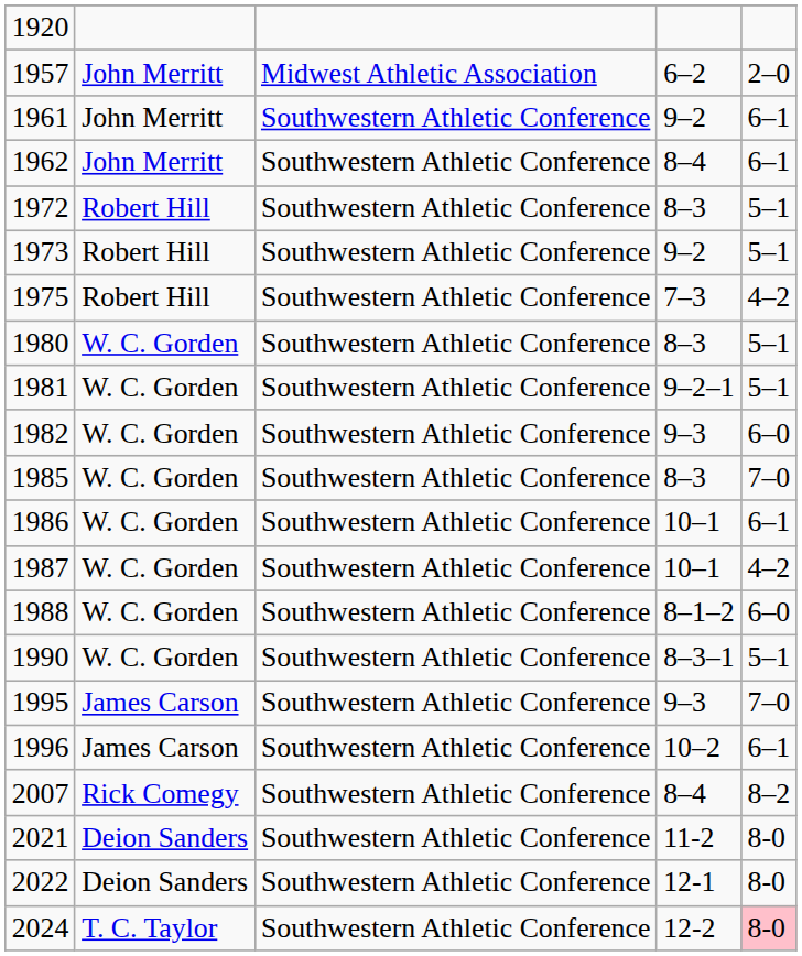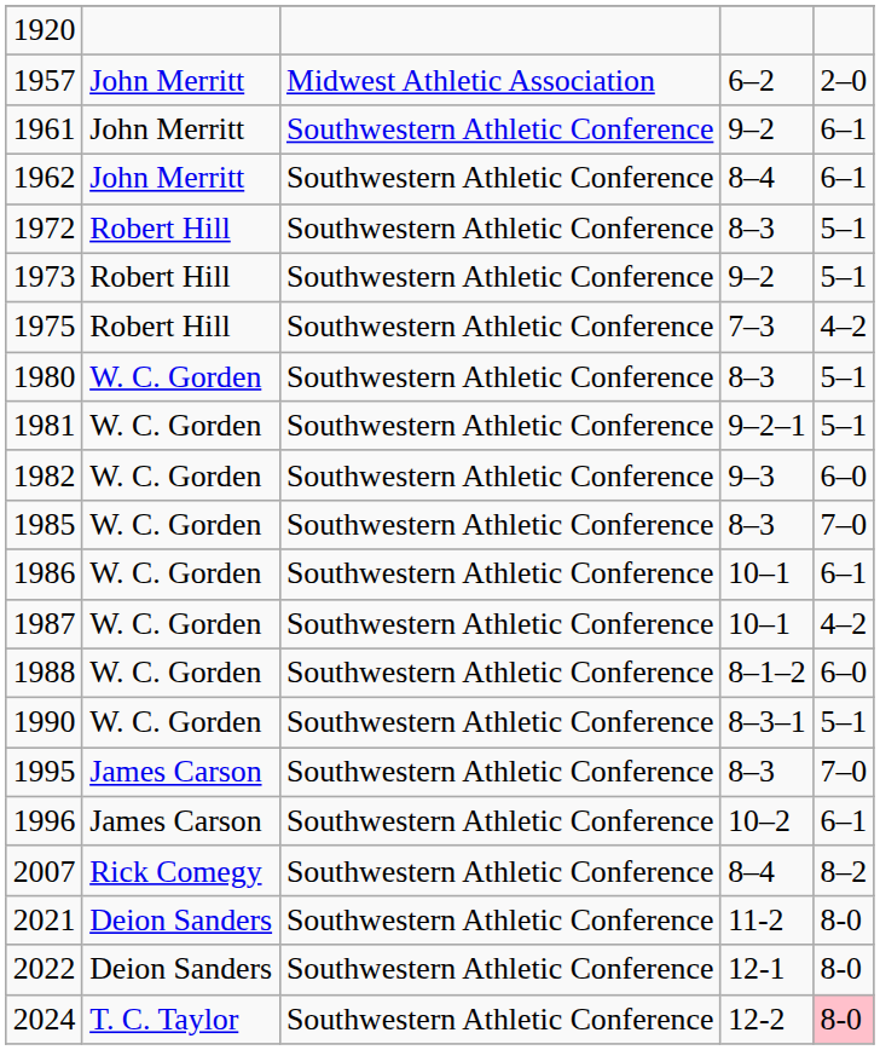1995 | column 4: 9–3 -> 8–3
